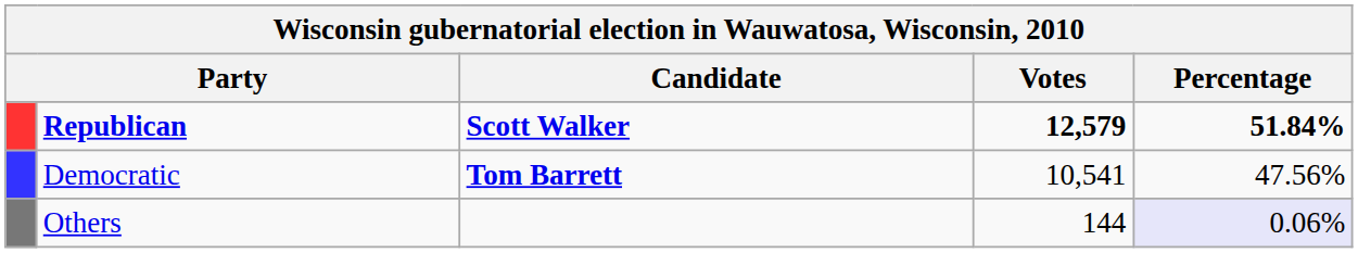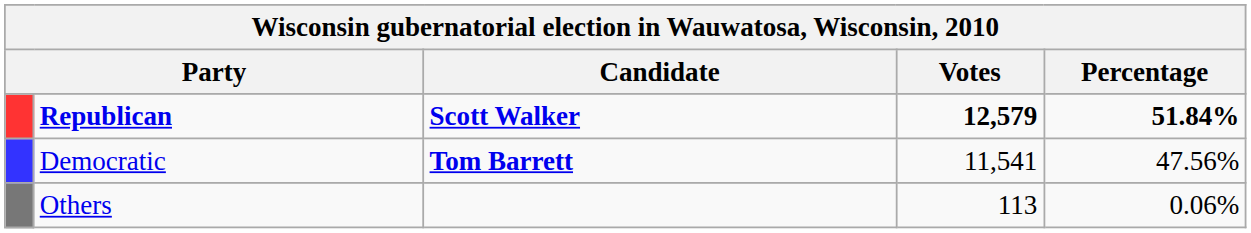Democratic | Votes: 10,541 -> 11,541
Others | Votes: 144 -> 113
Others | Percentage: lavender background -> no background
